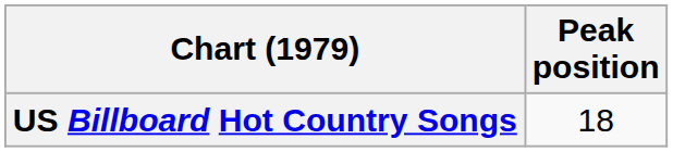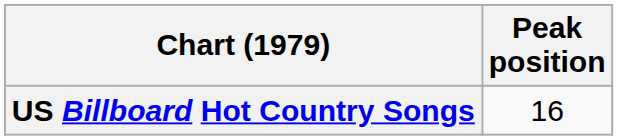US Billboard Hot Country Songs | Peak position: 18 -> 16
